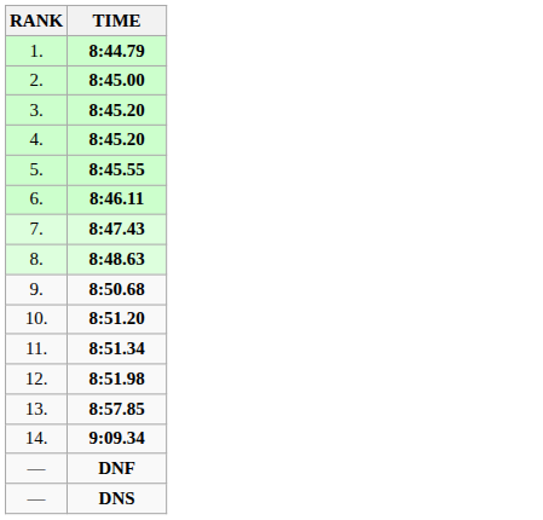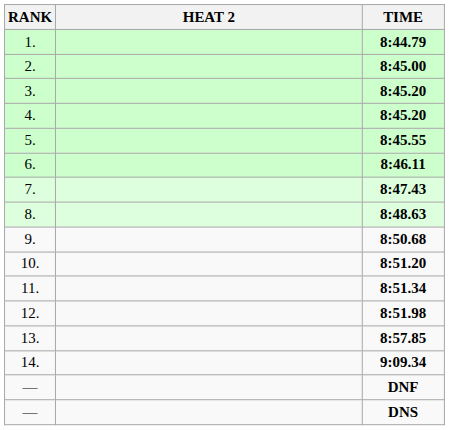+ column: HEAT 2
